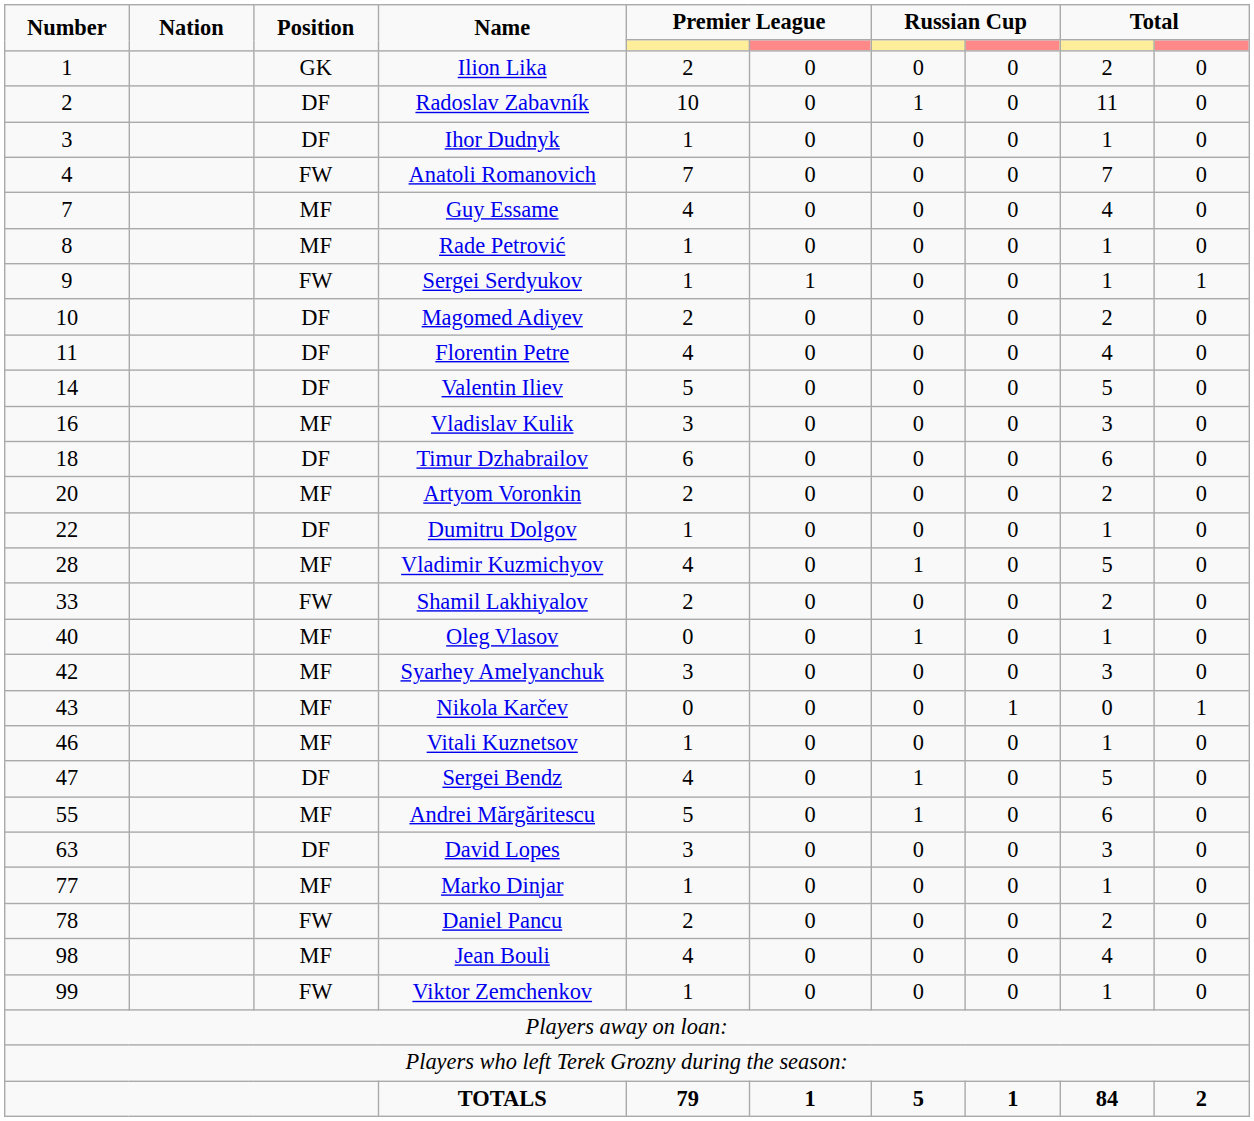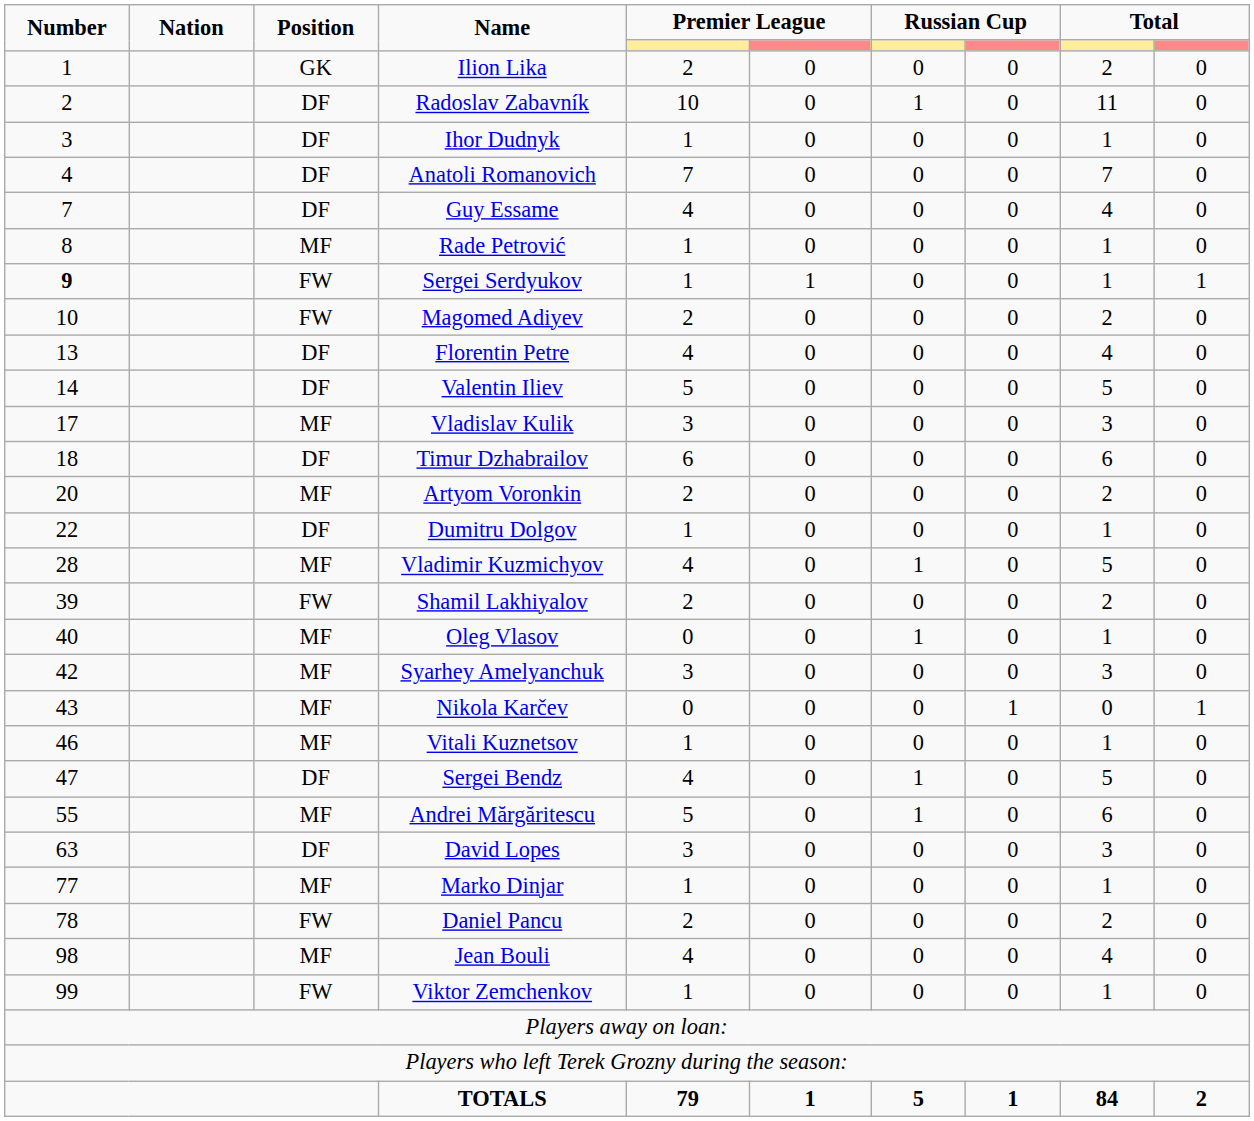Anatoli Romanovich | Position: FW -> DF
Guy Essame | Position: MF -> DF
Sergei Serdyukov | Number: normal -> bold
Magomed Adiyev | Position: DF -> FW
Florentin Petre | Number: 11 -> 13
Vladislav Kulik | Number: 16 -> 17
Shamil Lakhiyalov | Number: 33 -> 39
